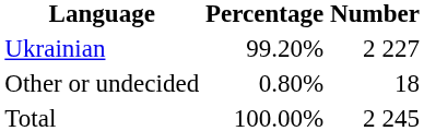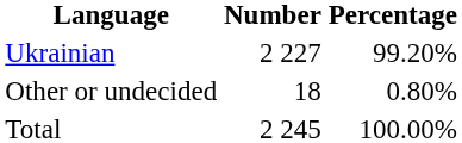columns swapped: Number <-> Percentage
